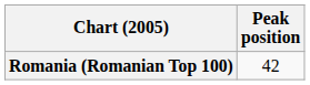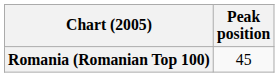Romania (Romanian Top 100) | Peak position: 42 -> 45
